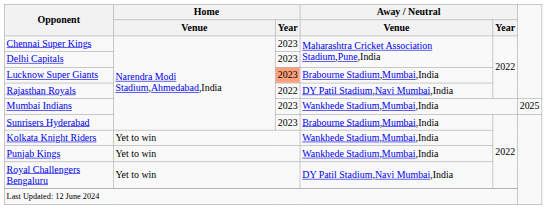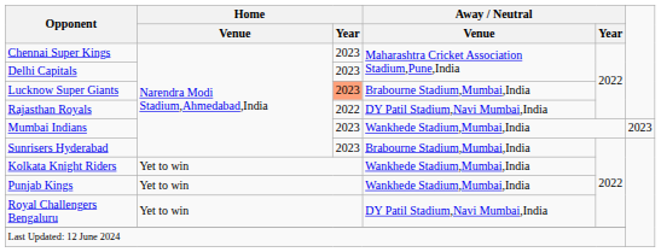Mumbai Indians | column 6: 2025 -> 2023
